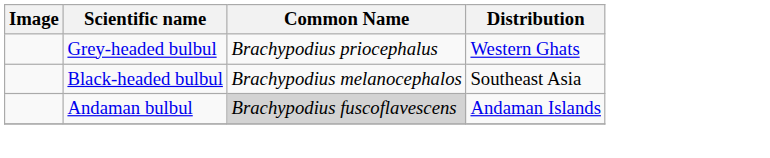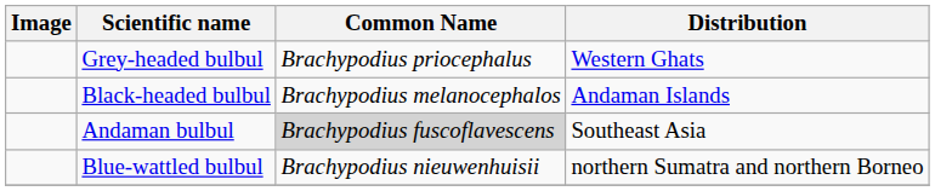Black-headed bulbul | Distribution: Southeast Asia -> Andaman Islands
Andaman bulbul | Distribution: Andaman Islands -> Southeast Asia
+ row: Blue-wattled bulbul | Brachypodius nieuwenhuisii | northern Sumatra and northern Borneo
